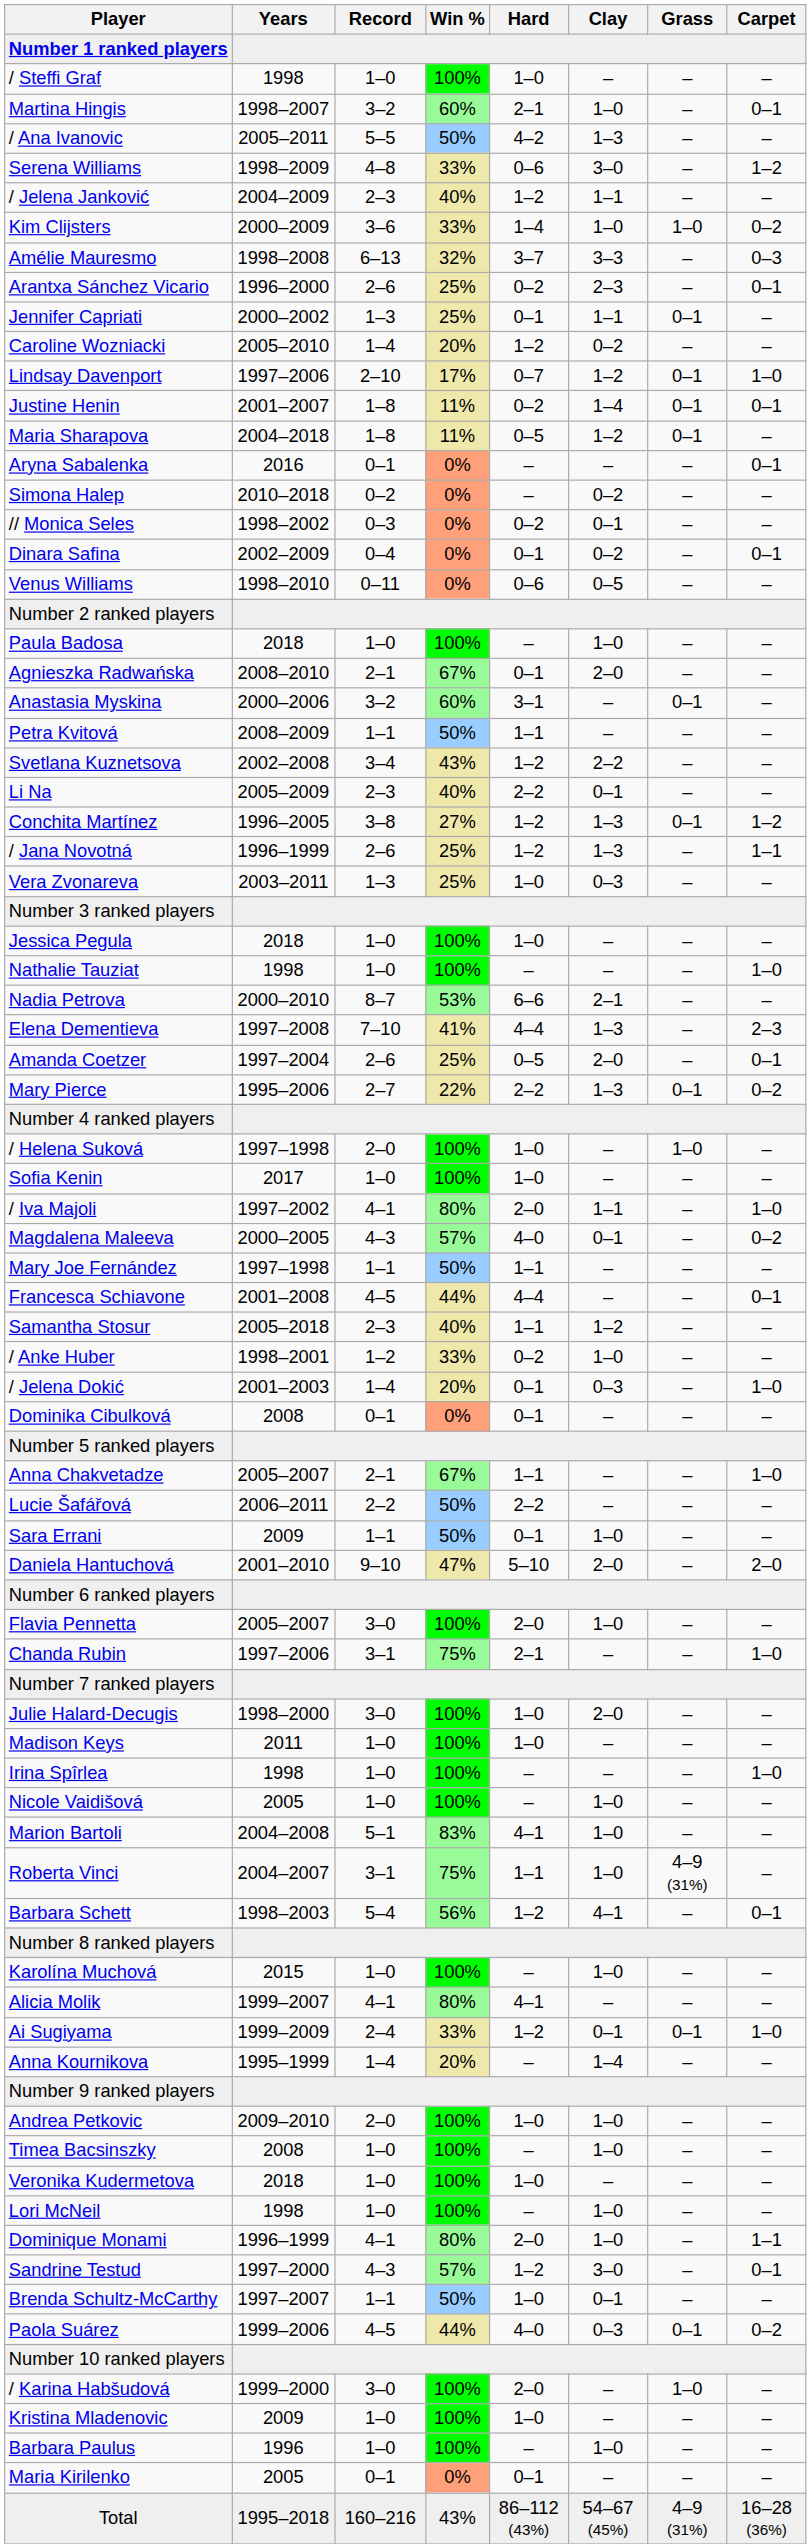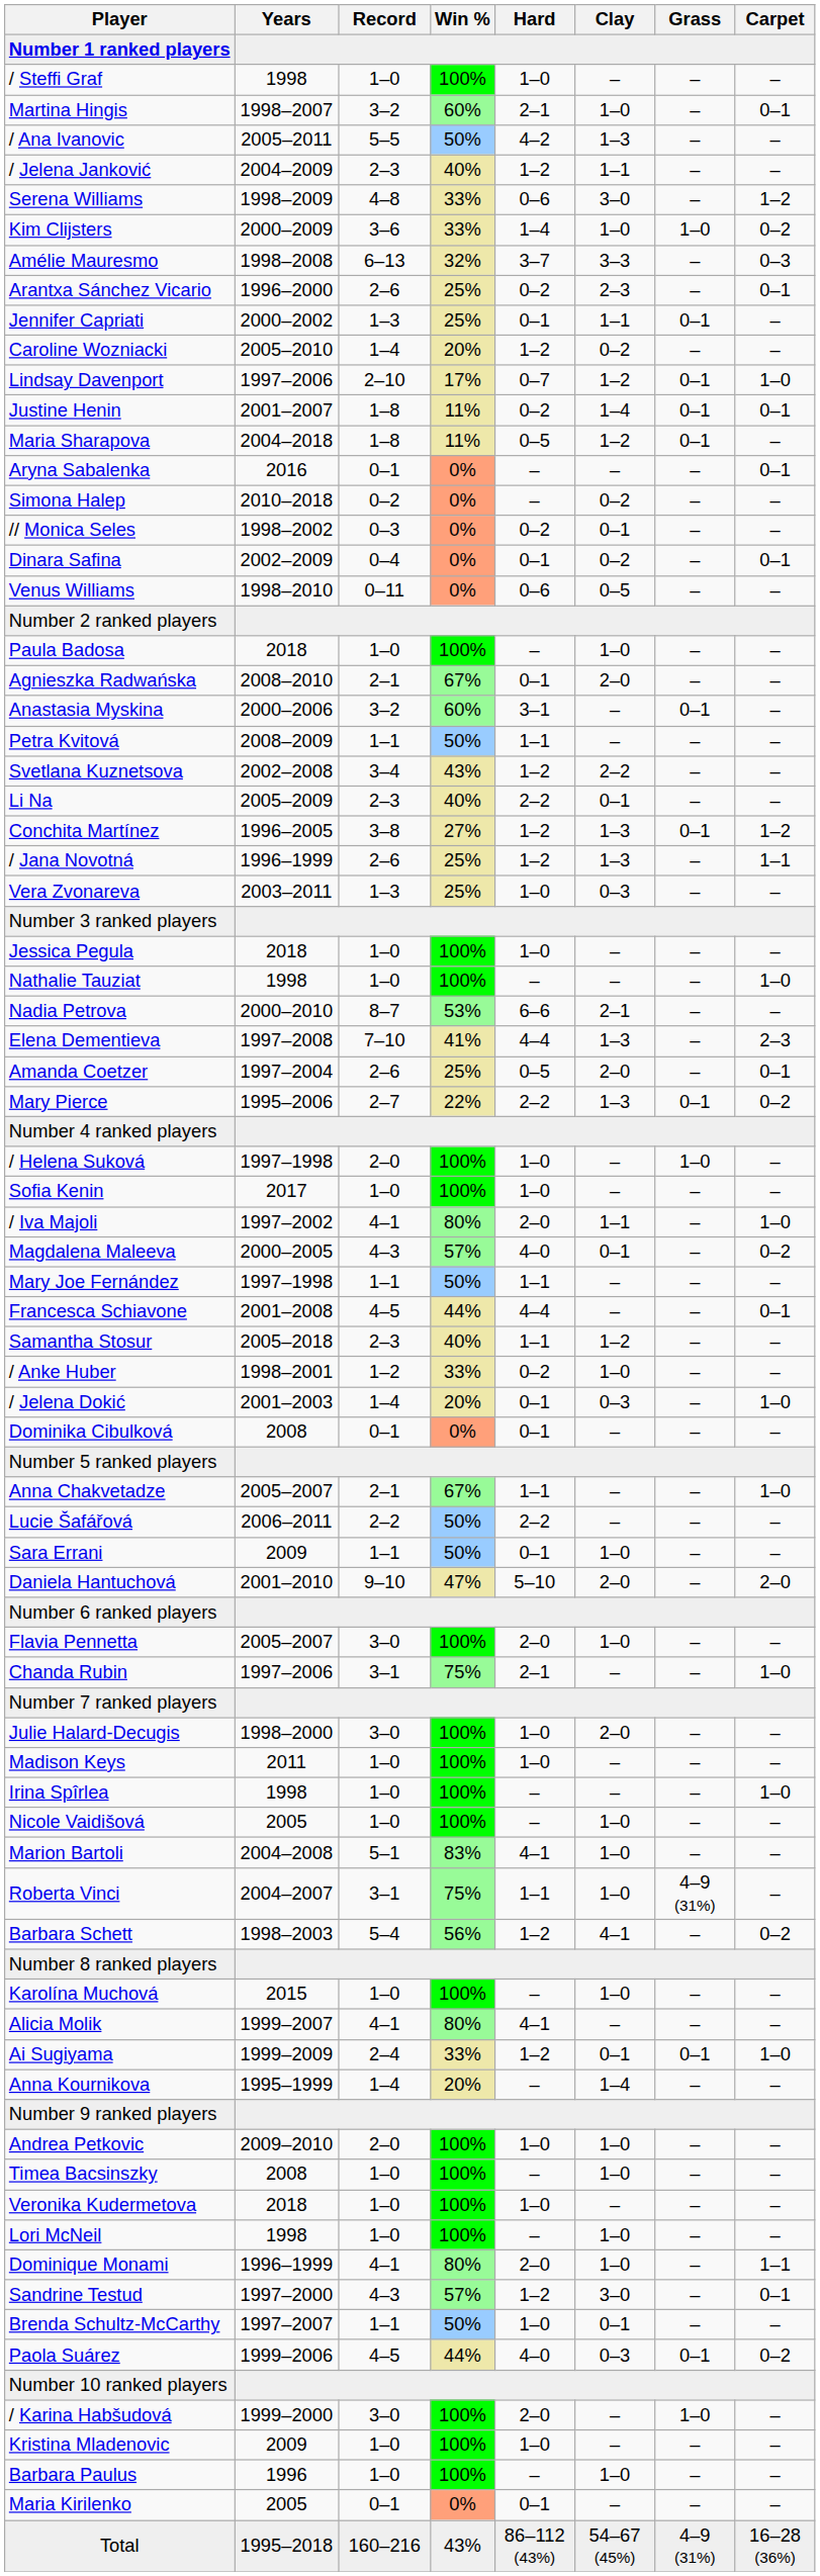rows swapped: / Jelena Janković <-> Serena Williams
Barbara Schett | Carpet: 0–1 -> 0–2
